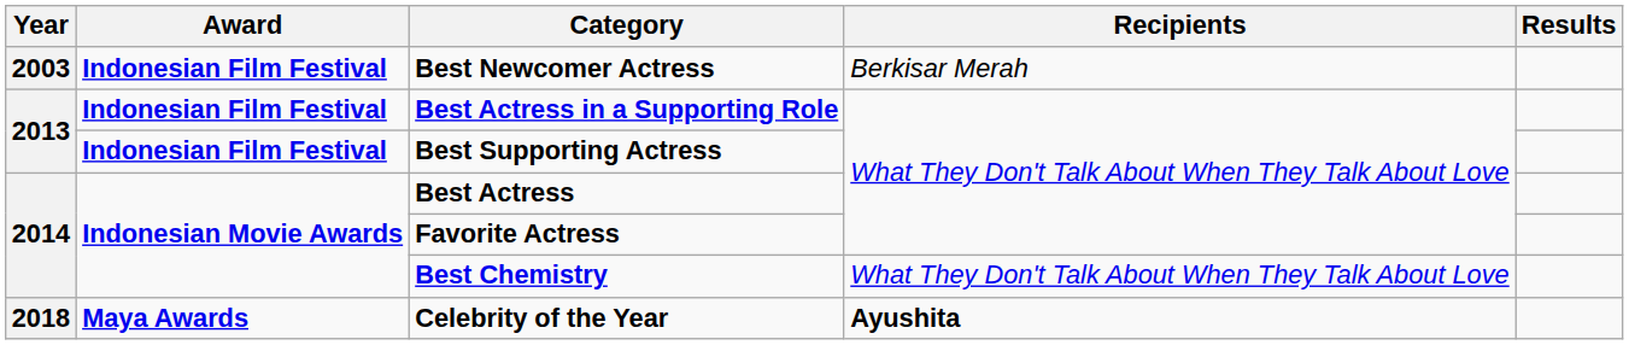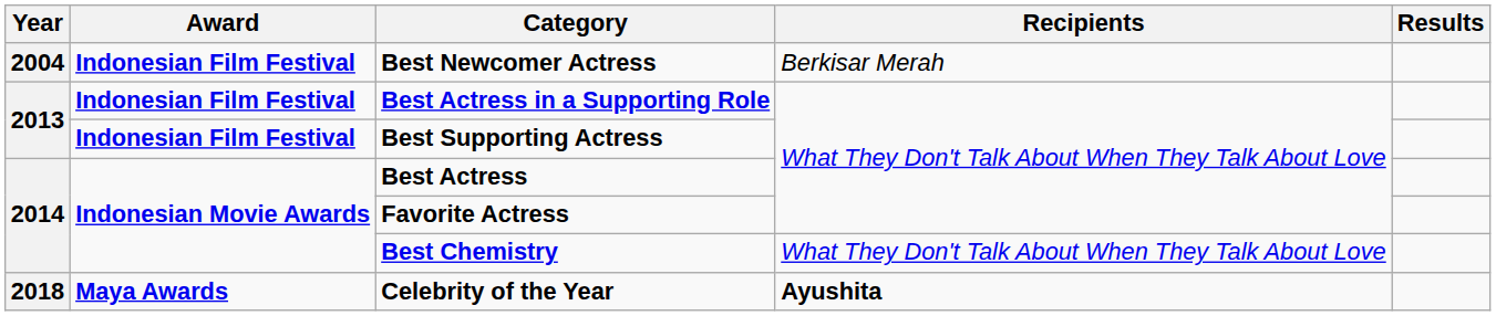Best Newcomer Actress | Year: 2003 -> 2004
